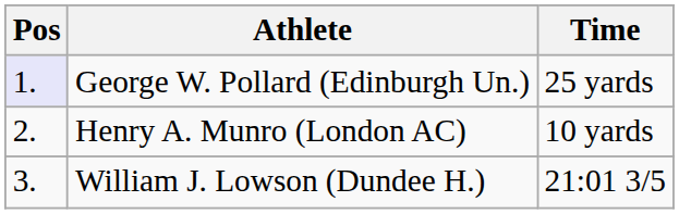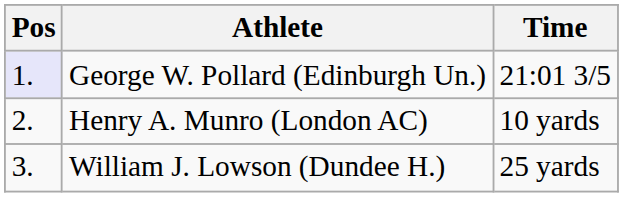George W. Pollard (Edinburgh Un.) | Time: 25 yards -> 21:01 3/5
William J. Lowson (Dundee H.) | Time: 21:01 3/5 -> 25 yards
